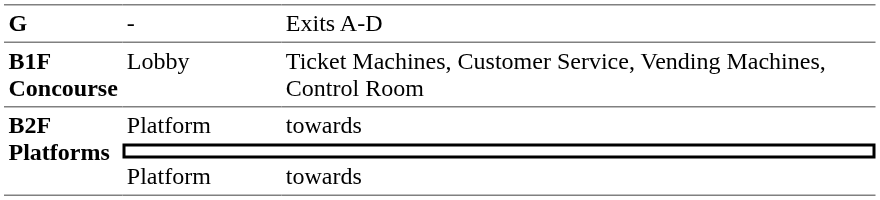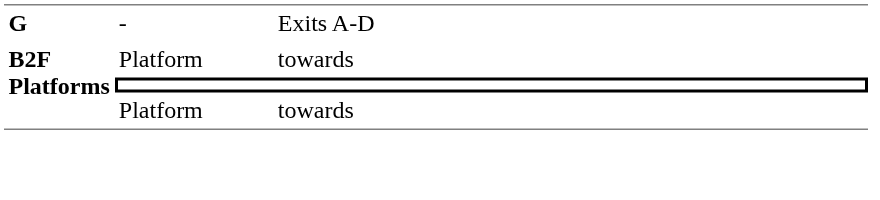- row: B1F Concourse | Lobby | Ticket Machines, Customer Service, Vending Machines, Control Room
